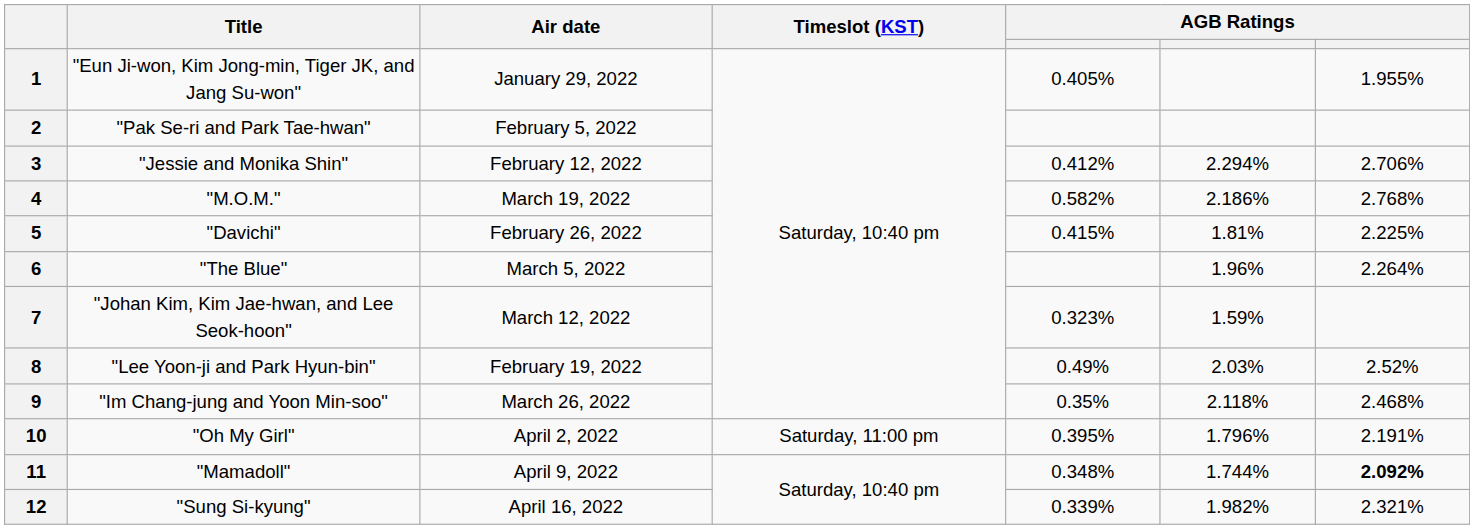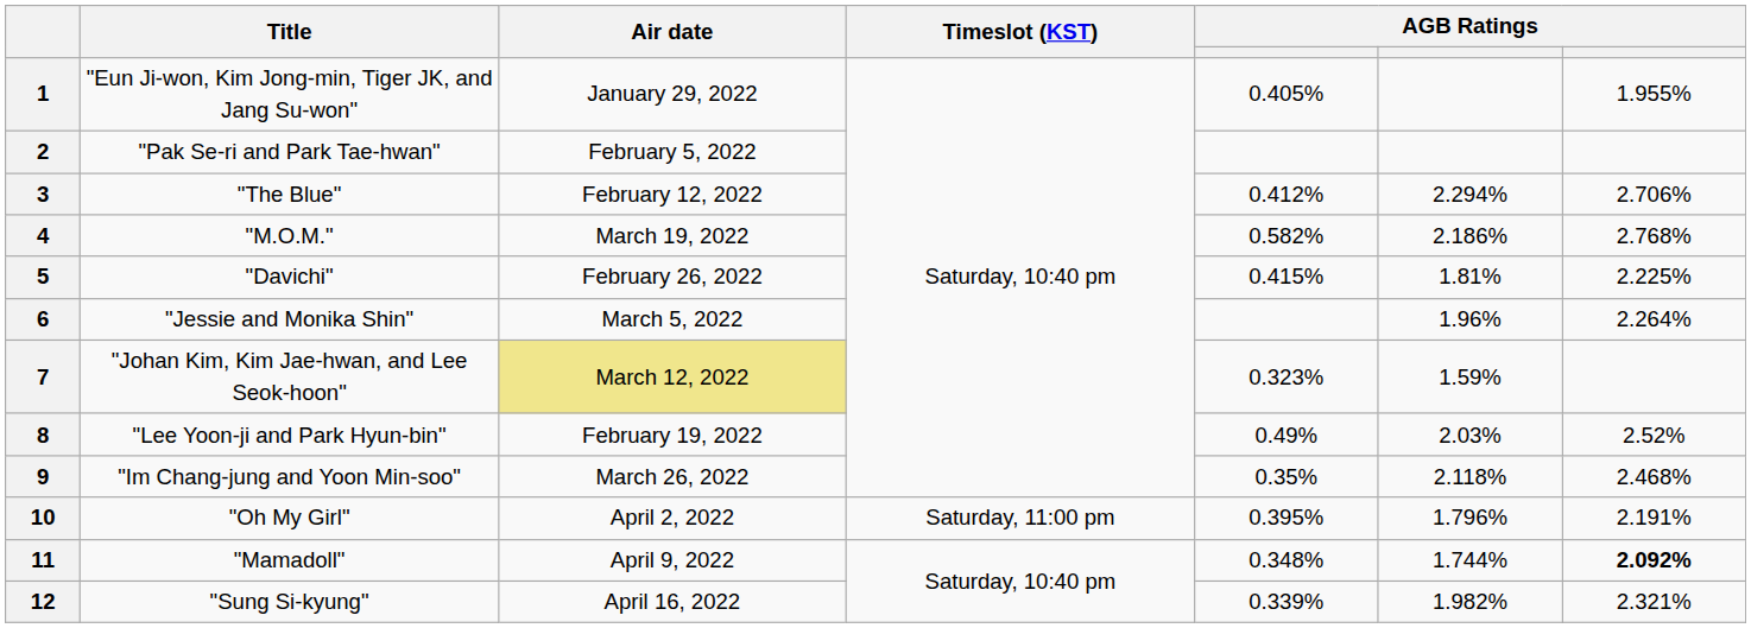3 | Title: "Jessie and Monika Shin" -> "The Blue"
6 | Title: "The Blue" -> "Jessie and Monika Shin"
7 | Air date: no background -> khaki background
